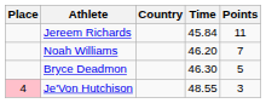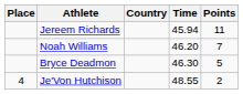Jereem Richards | Time: 45.84 -> 45.94
Je'Von Hutchison | Place: pink background -> no background
Je'Von Hutchison | Points: 3 -> 2
